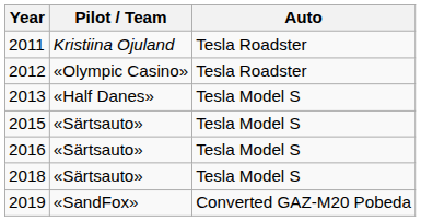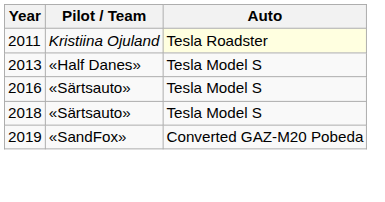2011 | Auto: no background -> lightyellow background
- row: 2012 | «Olympic Casino» | Tesla Roadster
- row: 2015 | «Särtsauto» | Tesla Model S
